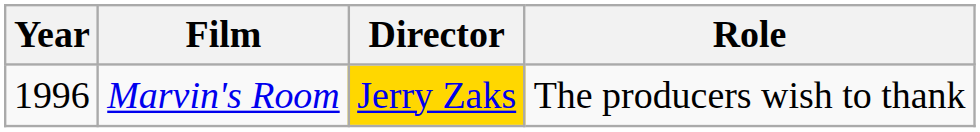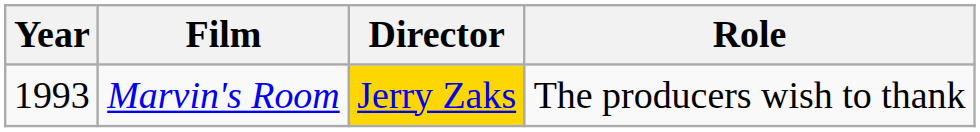Marvin's Room | Year: 1996 -> 1993
